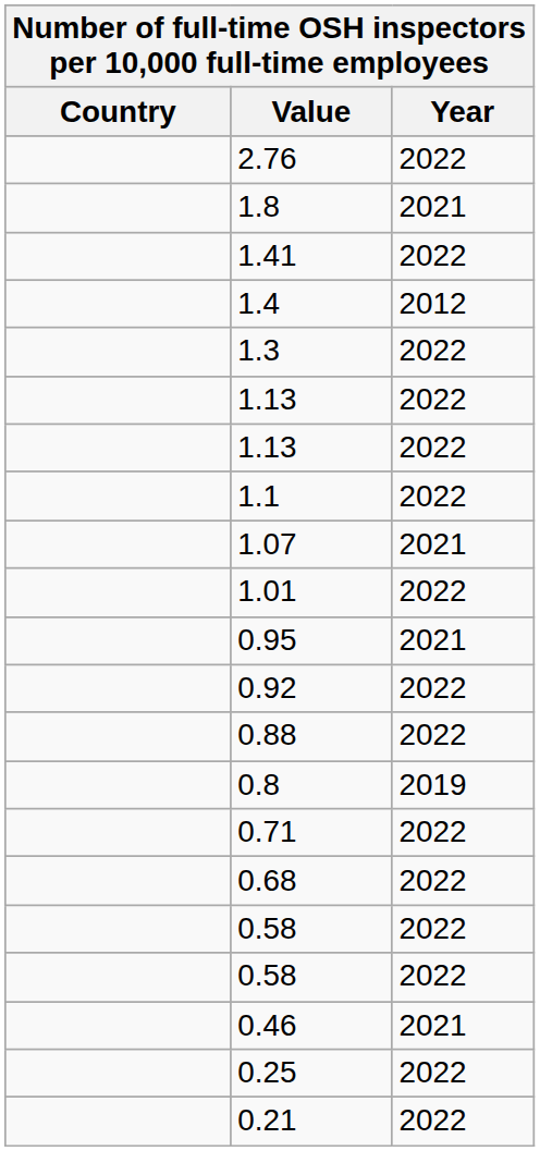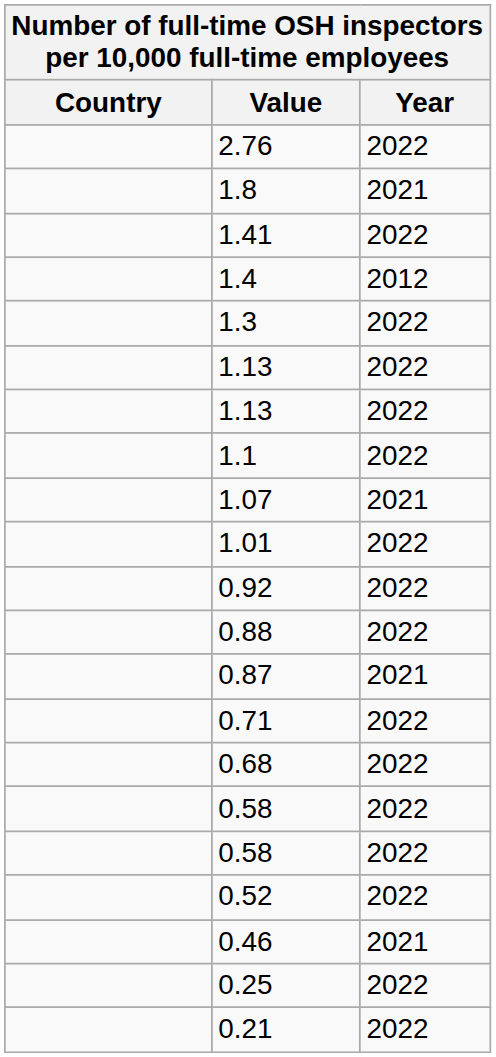- row: 0.95 | 2021
+ row: 0.87 | 2021
- row: 0.8 | 2019
+ row: 0.52 | 2022
